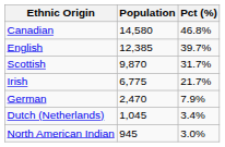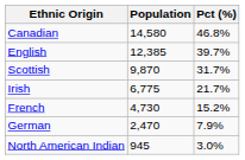+ row: French | 4,730 | 15.2%
- row: Dutch (Netherlands) | 1,045 | 3.4%
